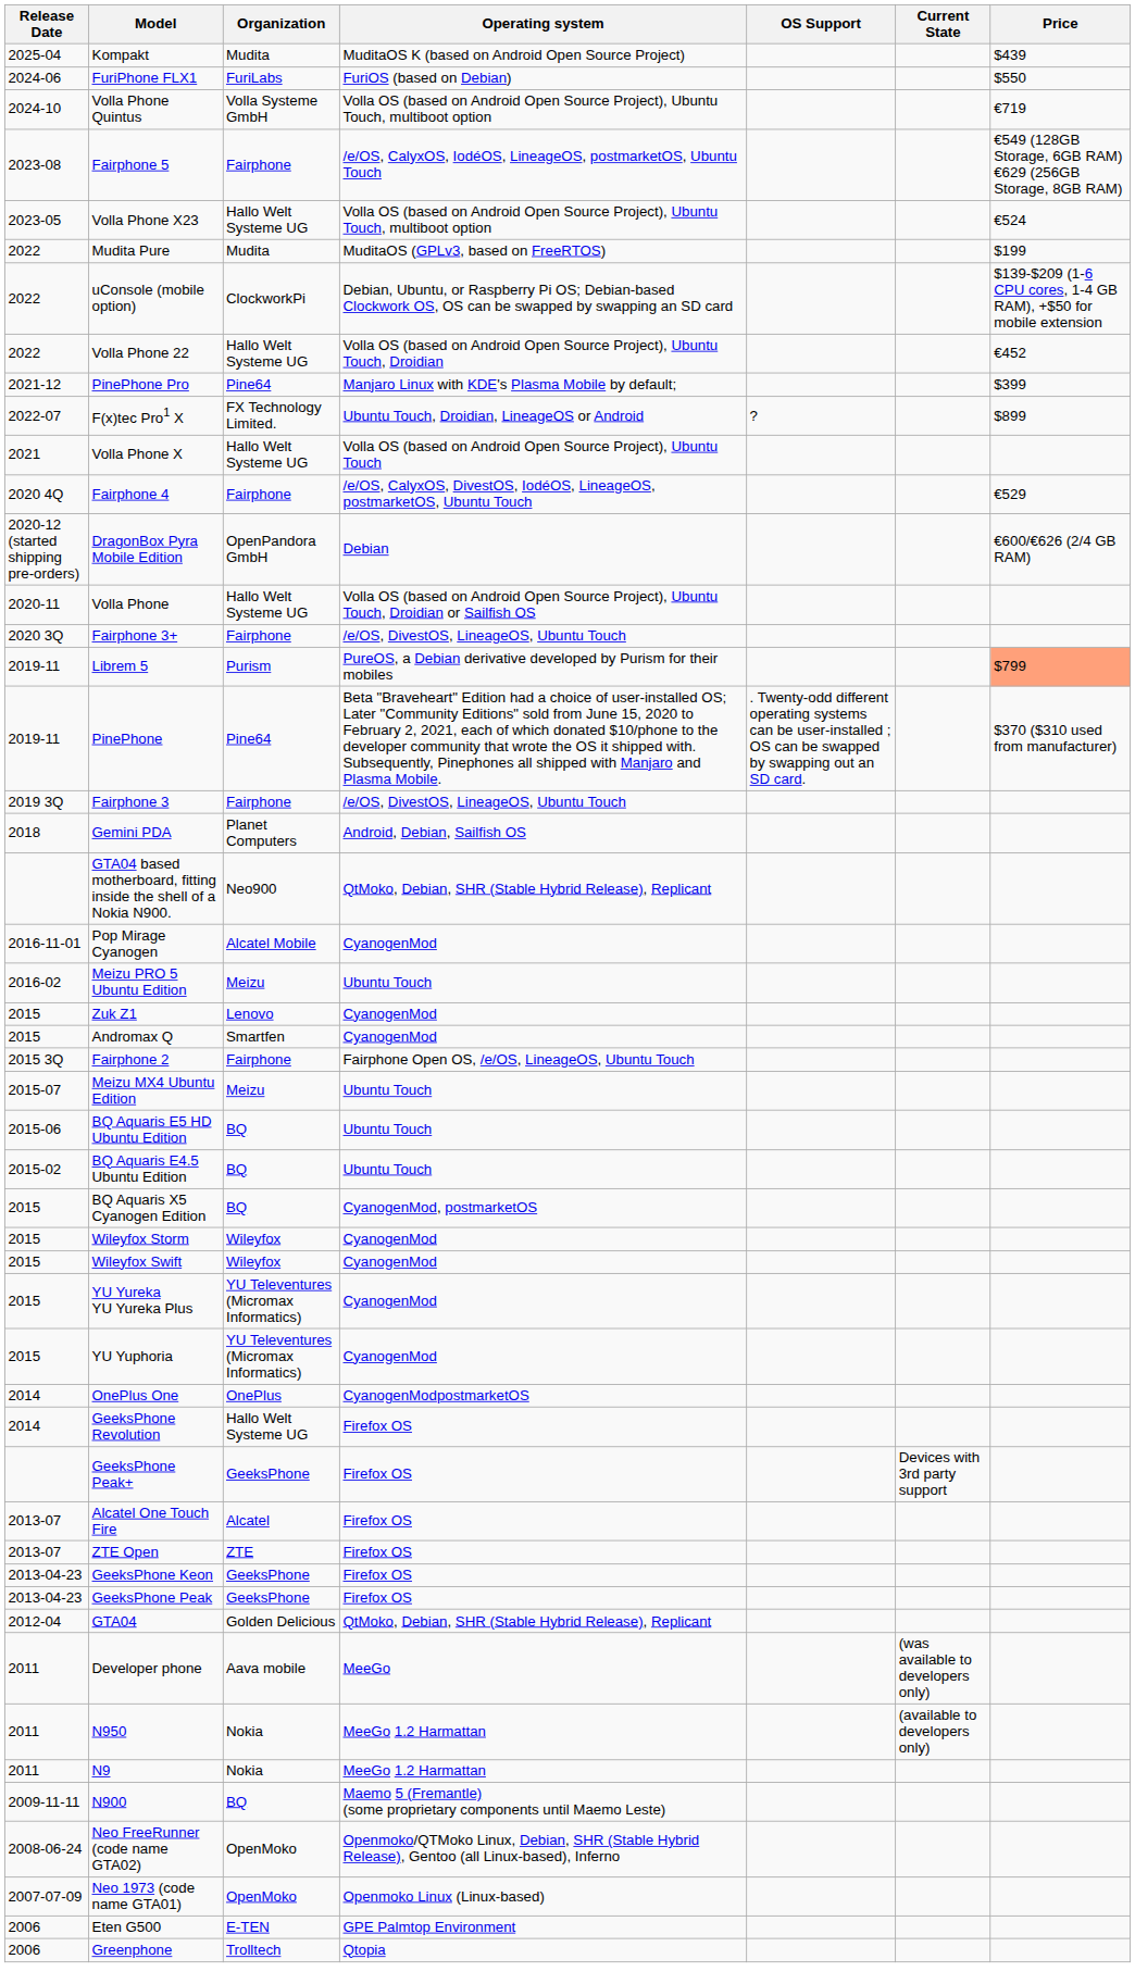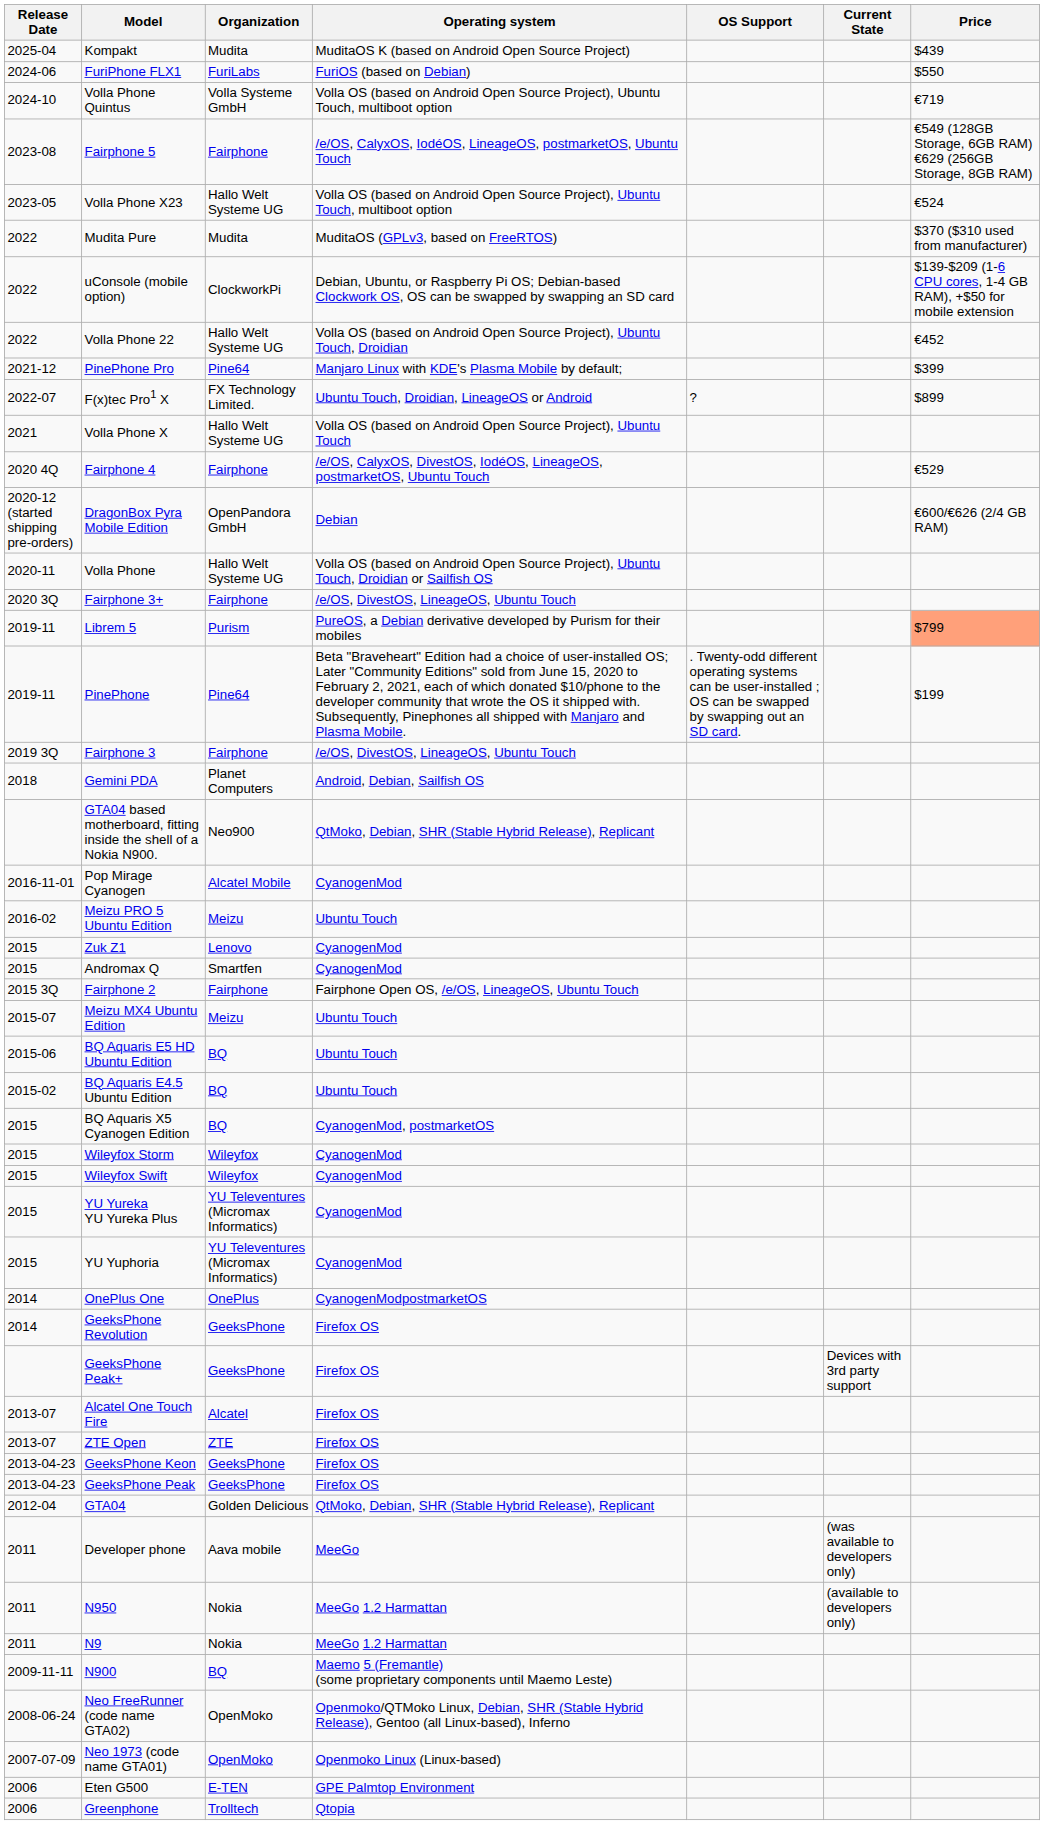Mudita Pure | Price: $199 -> $370 ($310 used from manufacturer)
PinePhone | Price: $370 ($310 used from manufacturer) -> $199
GeeksPhone Revolution | Organization: Hallo Welt Systeme UG -> GeeksPhone
